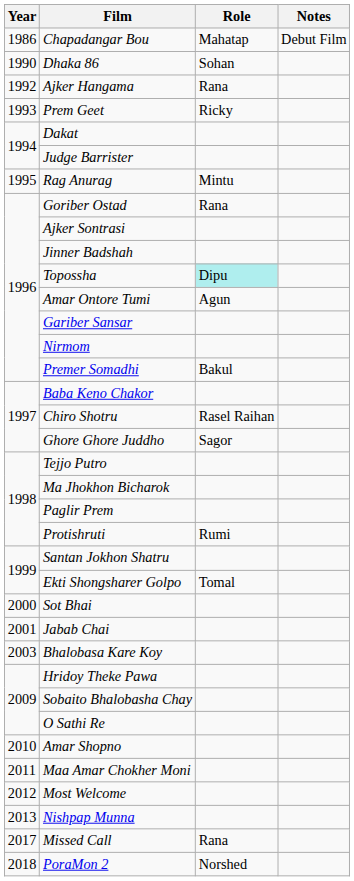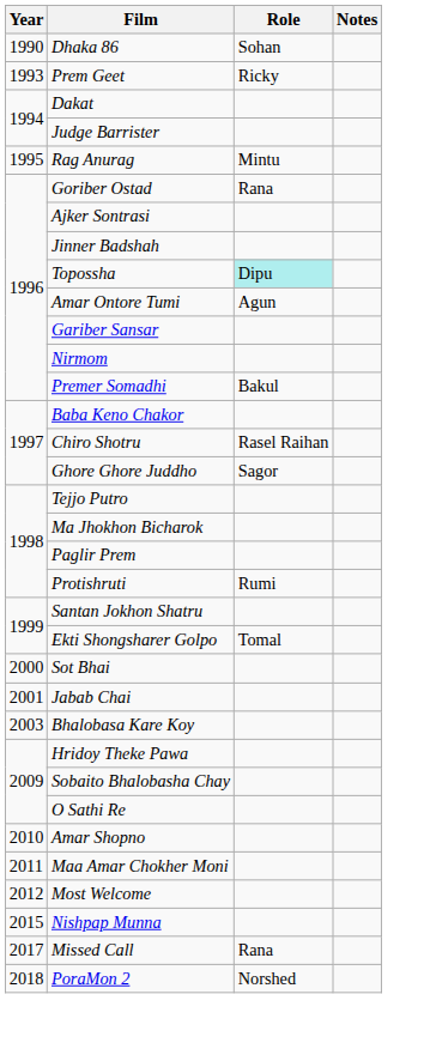- row: 1986 | Chapadangar Bou | Mahatap | Debut Film
- row: 1992 | Ajker Hangama | Rana
Nishpap Munna | Year: 2013 -> 2015
